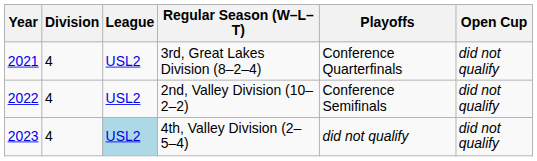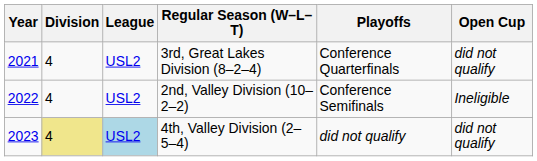2nd, Valley Division (10–2–2) | Open Cup: did not qualify -> Ineligible
4th, Valley Division (2–5–4) | Division: no background -> khaki background
